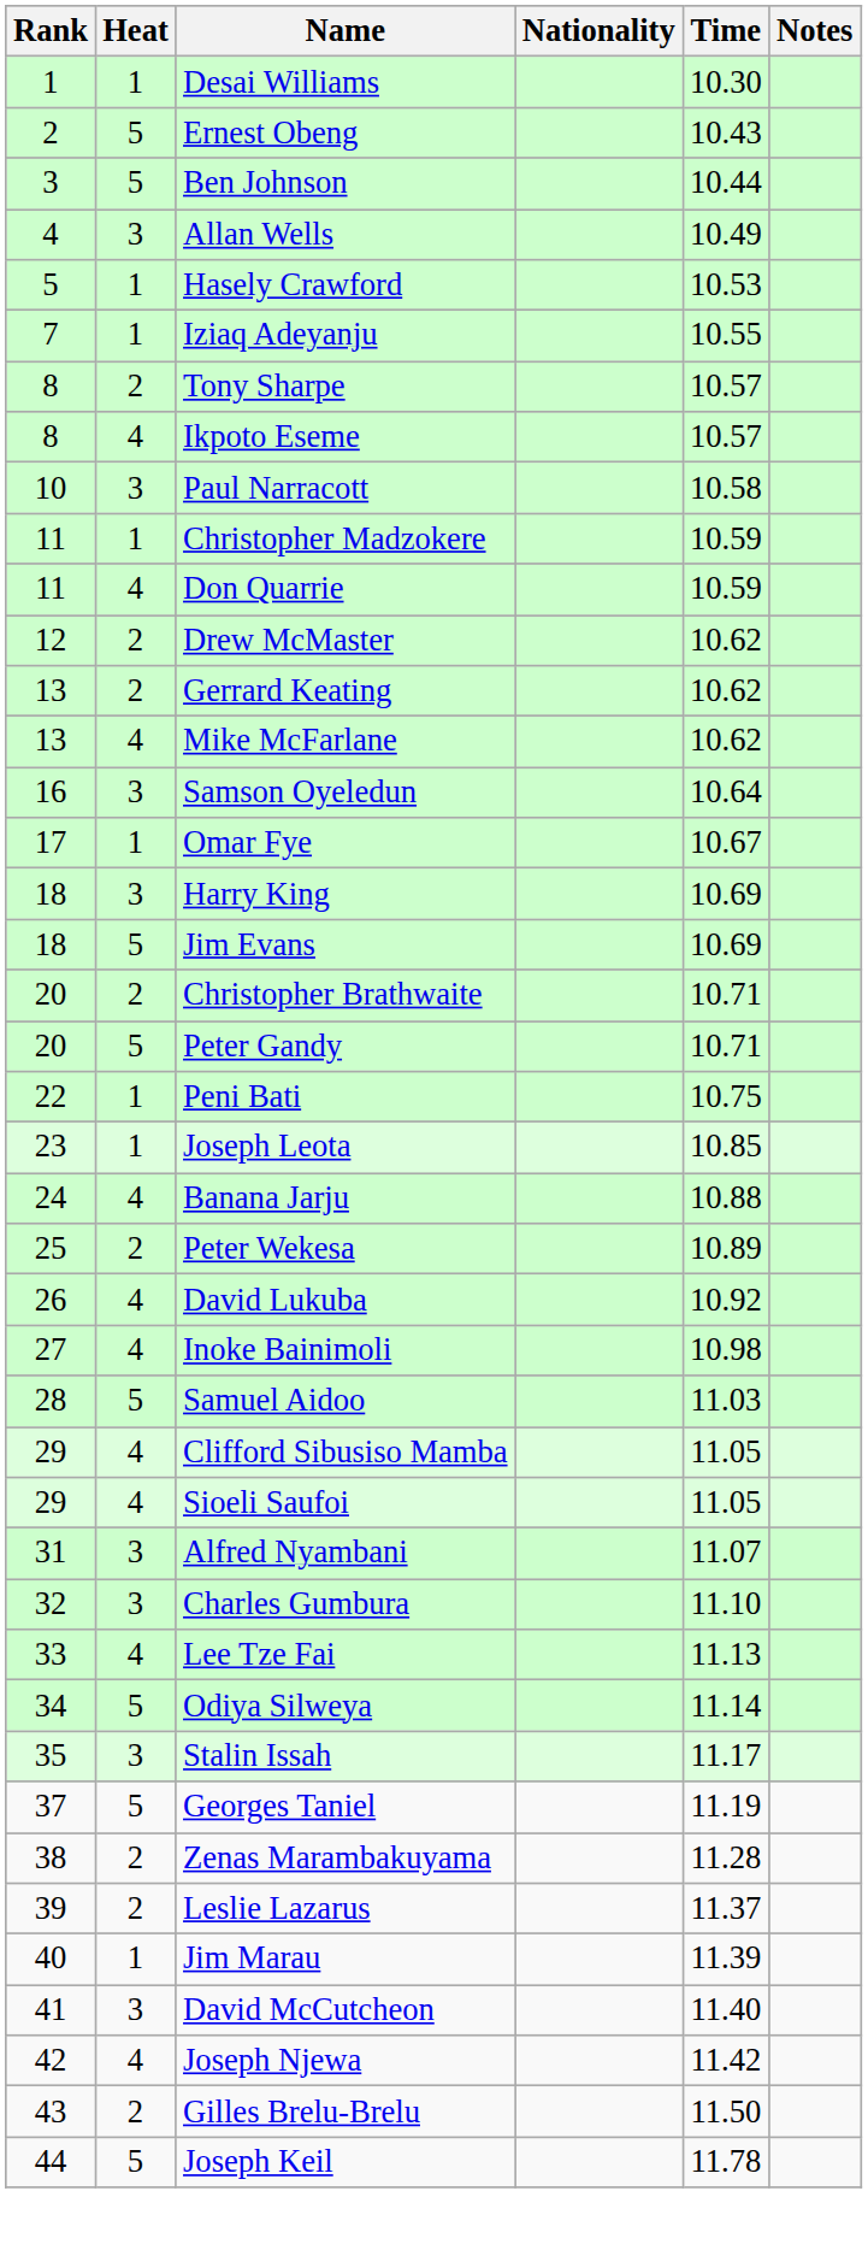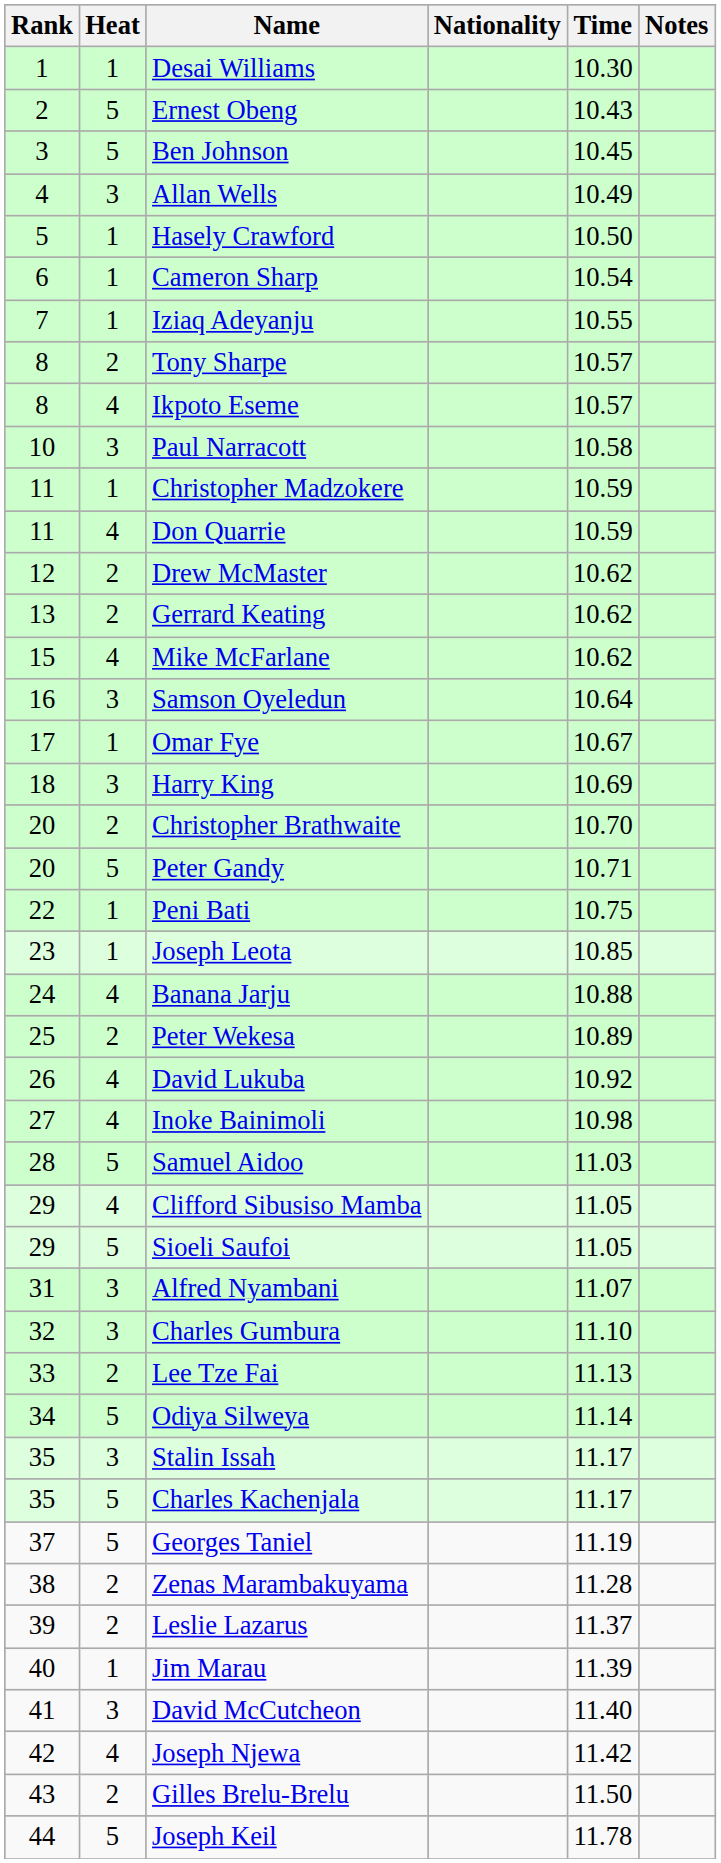Ben Johnson | Time: 10.44 -> 10.45
Hasely Crawford | Time: 10.53 -> 10.50
+ row: 6 | 1 | Cameron Sharp | 10.54
Mike McFarlane | Rank: 13 -> 15
- row: 18 | 5 | Jim Evans | 10.69
Christopher Brathwaite | Time: 10.71 -> 10.70
Sioeli Saufoi | Heat: 4 -> 5
Lee Tze Fai | Heat: 4 -> 2
+ row: 35 | 5 | Charles Kachenjala | 11.17
